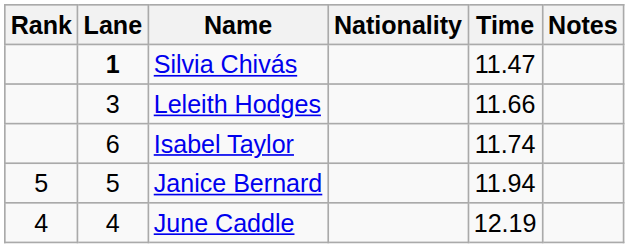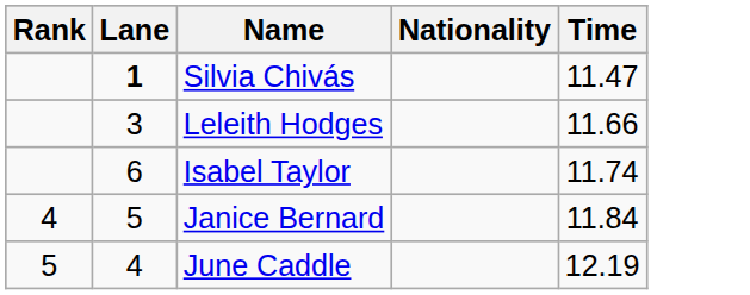- column: Notes
Janice Bernard | Rank: 5 -> 4
Janice Bernard | Time: 11.94 -> 11.84
June Caddle | Rank: 4 -> 5
